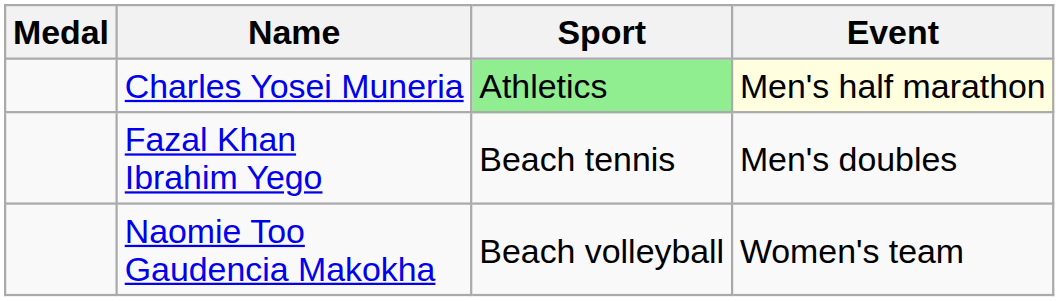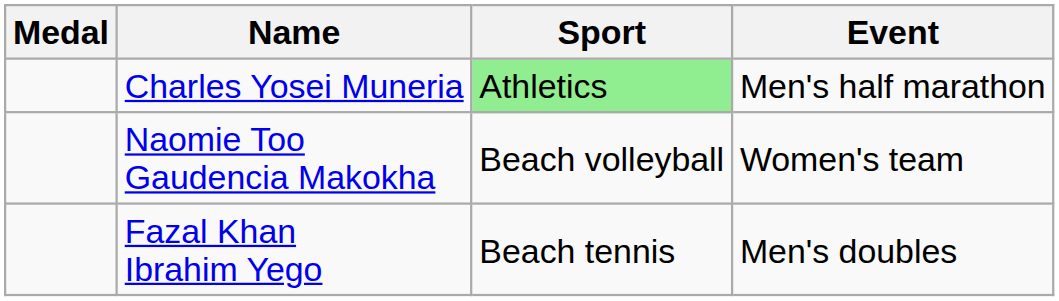Charles Yosei Muneria | Event: lightyellow background -> no background
rows swapped: Fazal Khan Ibrahim Yego <-> Naomie Too Gaudencia Makokha
